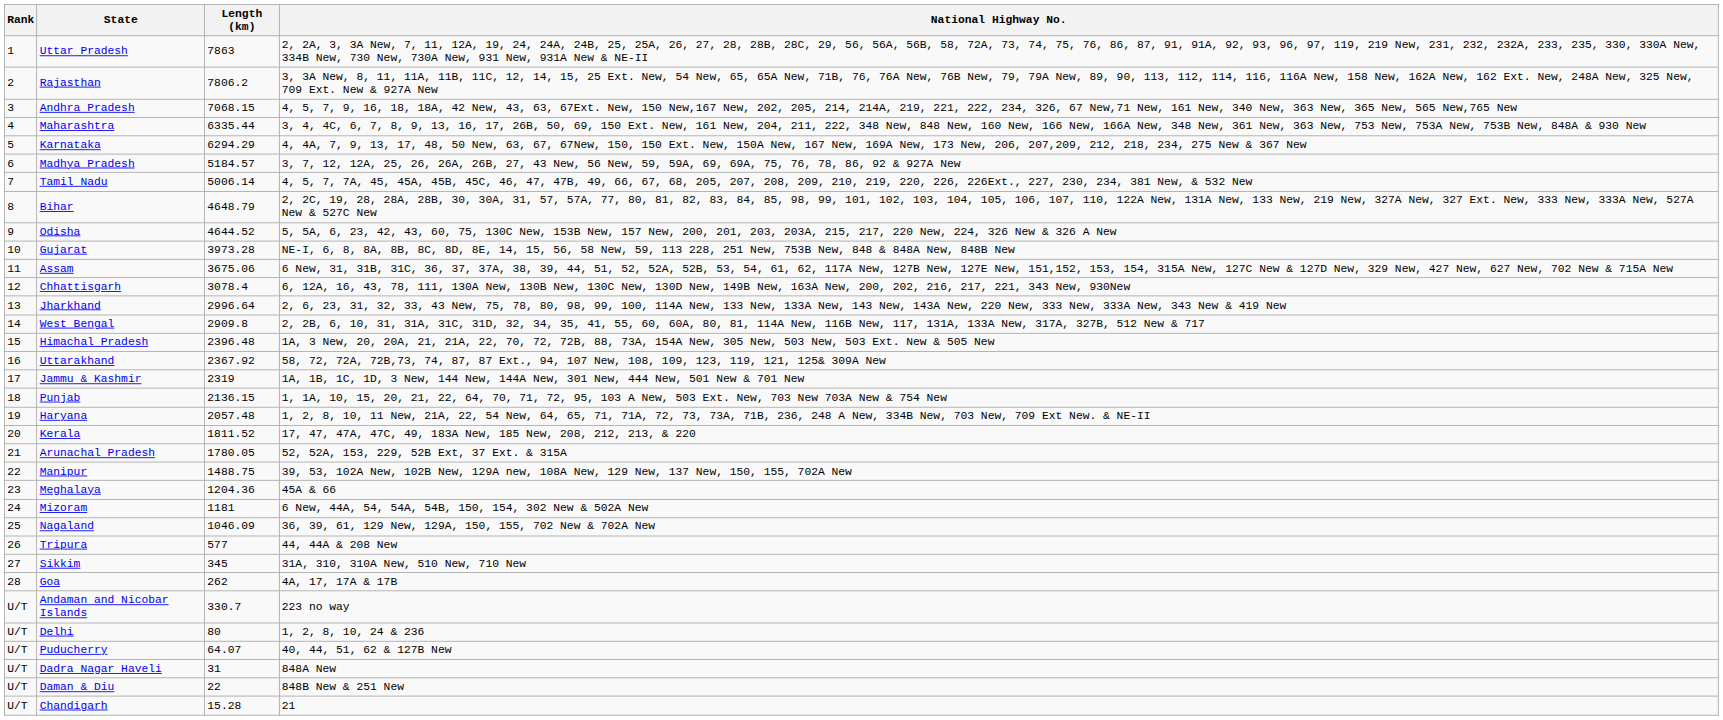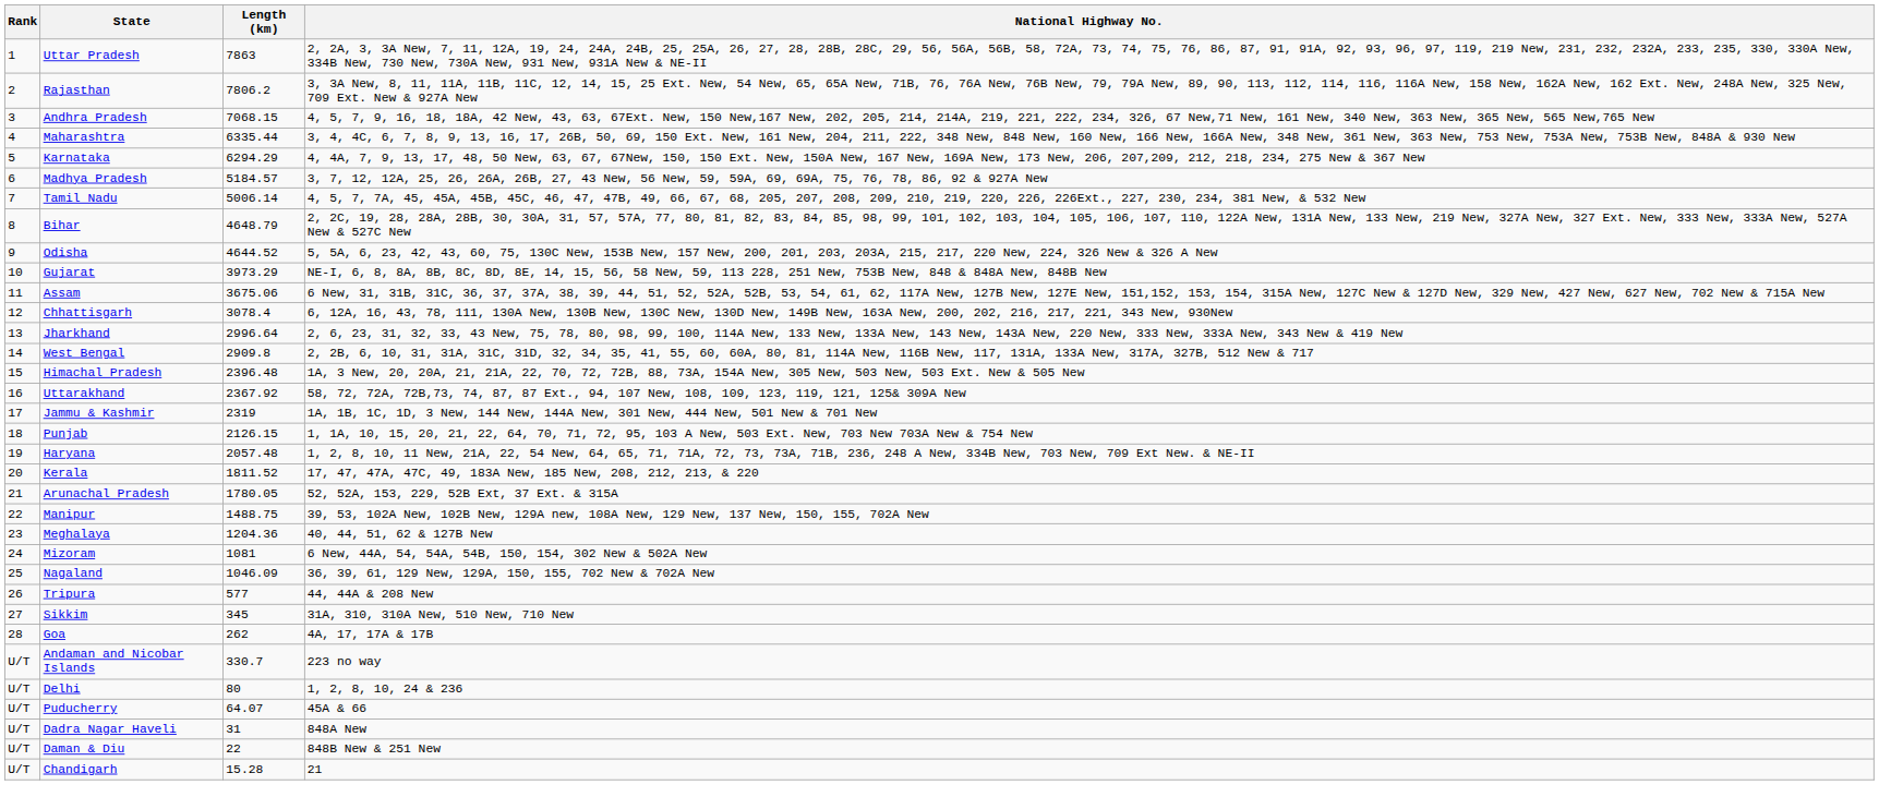Gujarat | Length (km): 3973.28 -> 3973.29
Punjab | Length (km): 2136.15 -> 2126.15
Meghalaya | National Highway No.: 45A & 66 -> 40, 44, 51, 62 & 127B New
Mizoram | Length (km): 1181 -> 1081
Puducherry | National Highway No.: 40, 44, 51, 62 & 127B New -> 45A & 66
